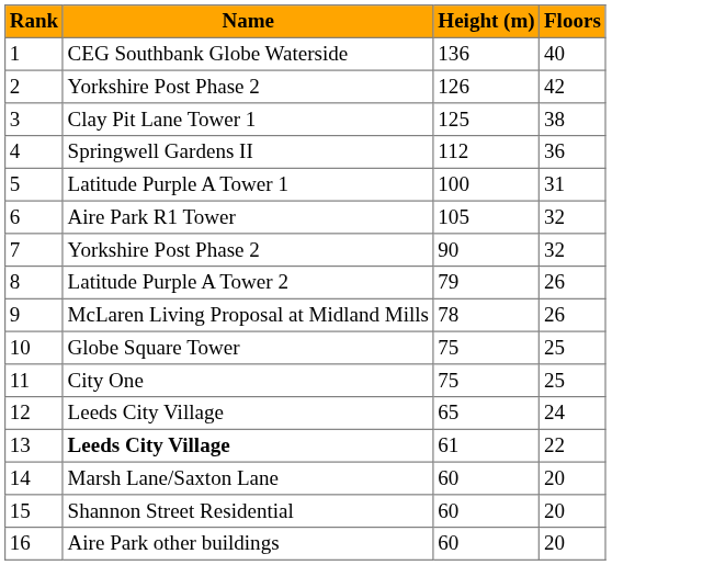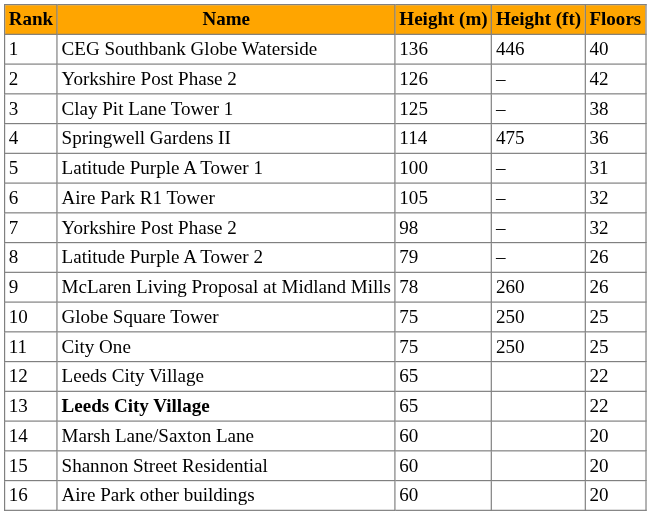+ column: Height (ft) | 446 | – | – | 475 | – | – | – | – | 260 | 250 | 250
4 | Height (m): 112 -> 114
7 | Height (m): 90 -> 98
12 | Floors: 24 -> 22
13 | Height (m): 61 -> 65
